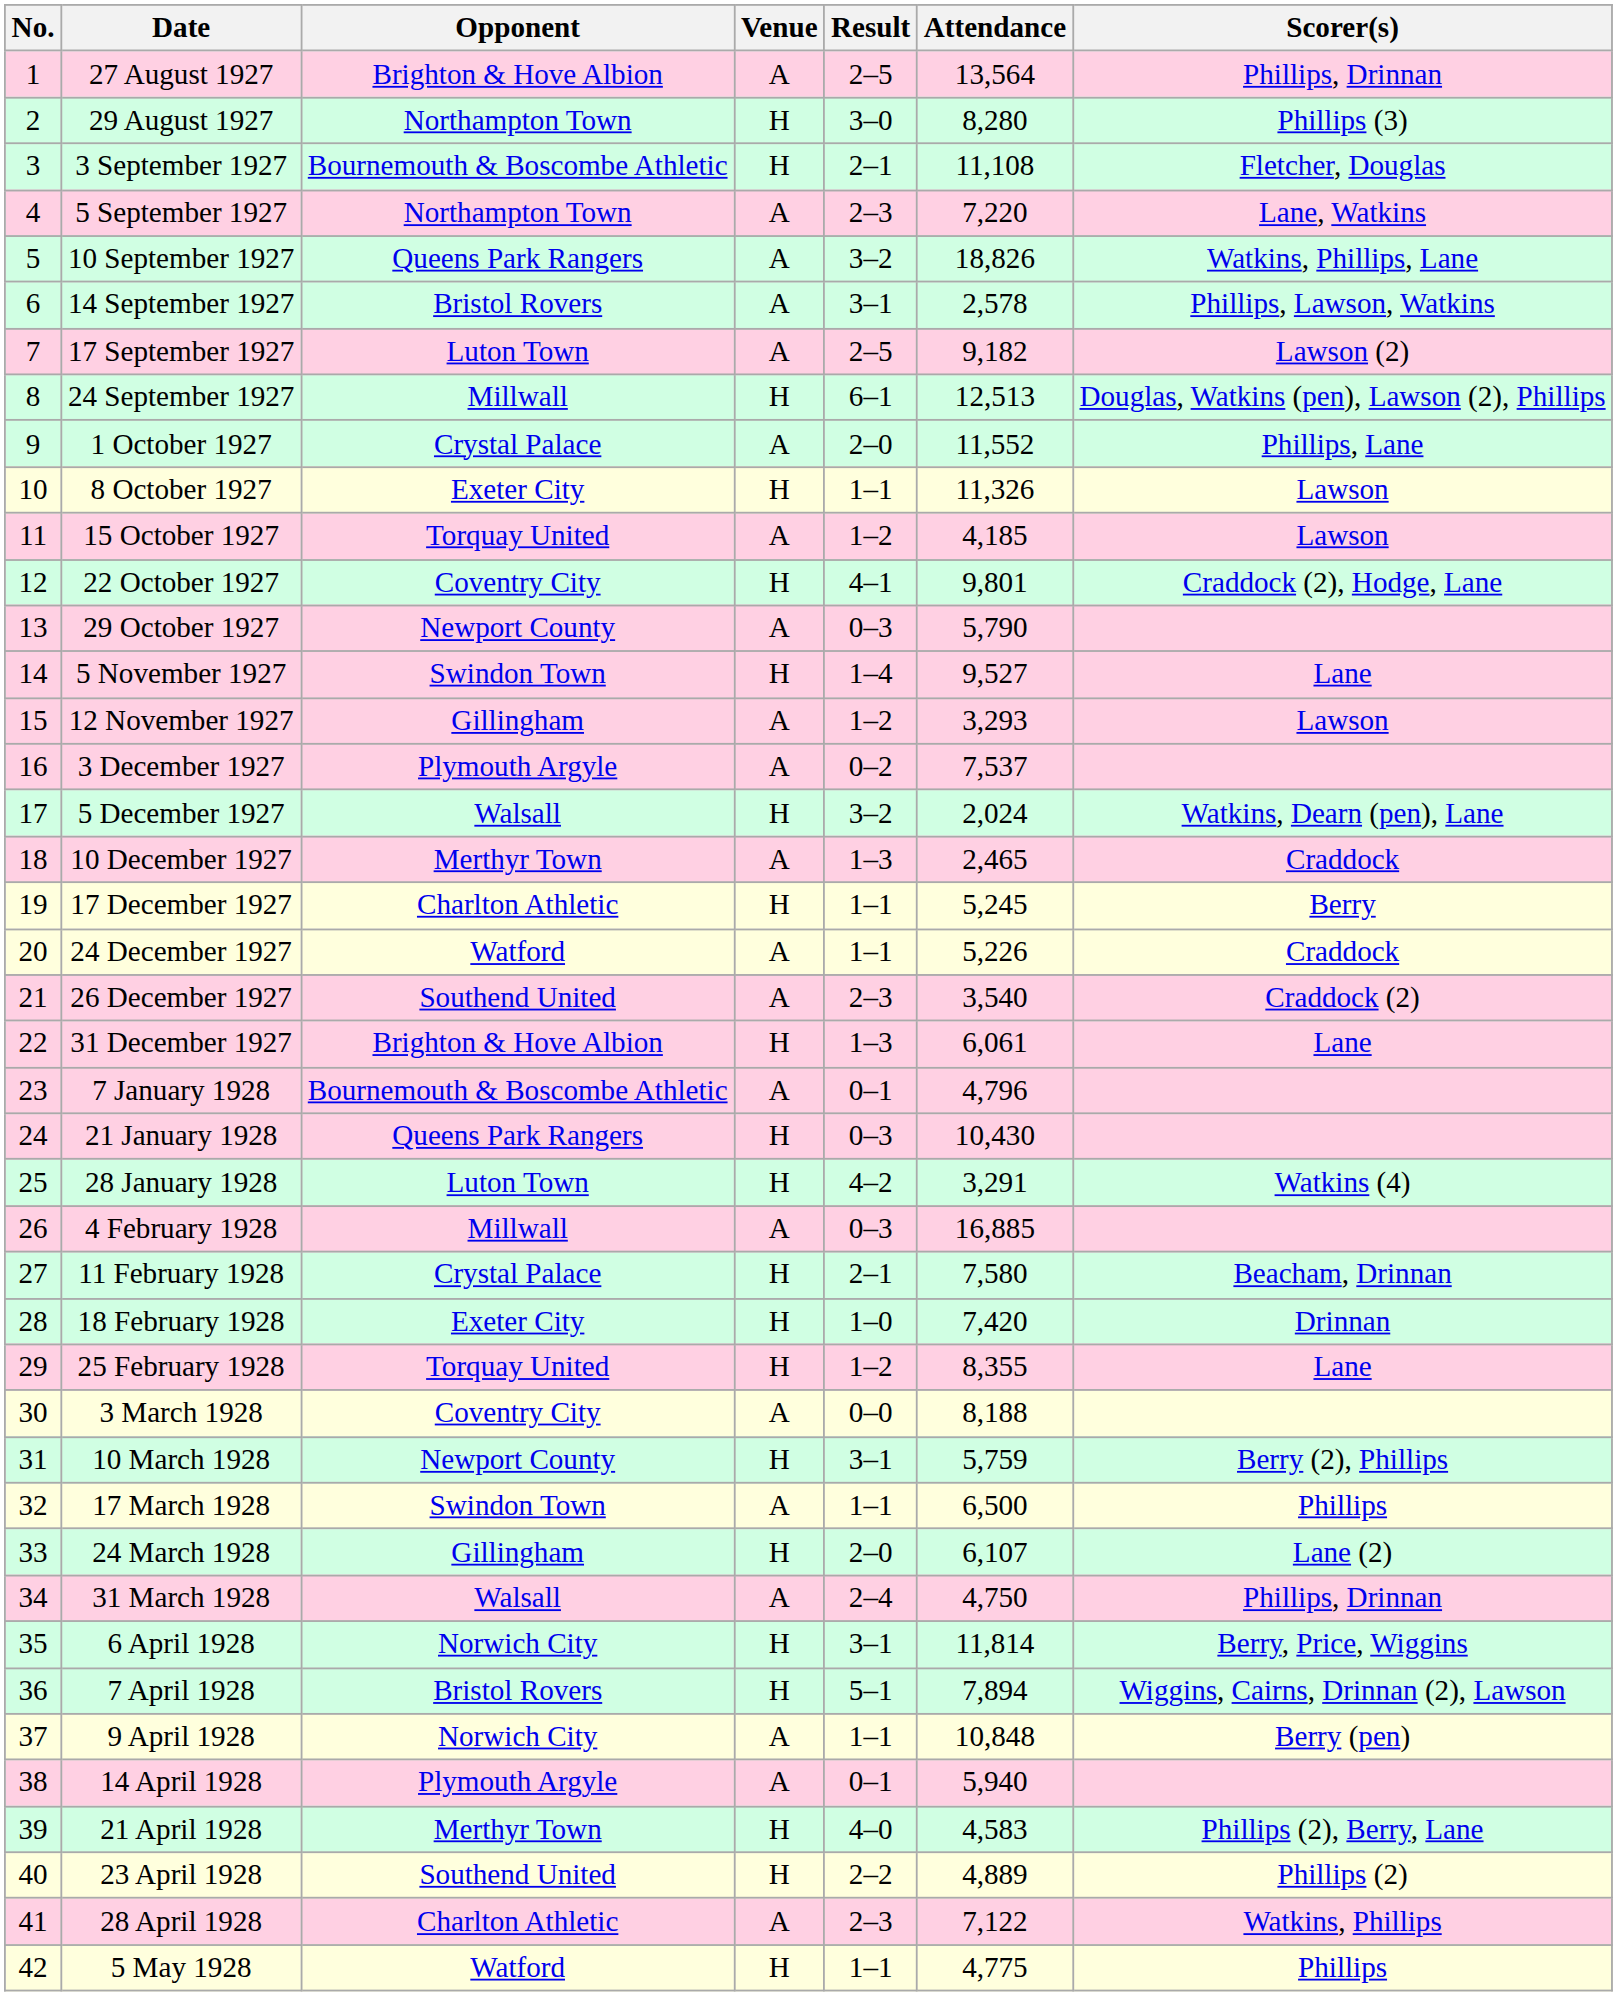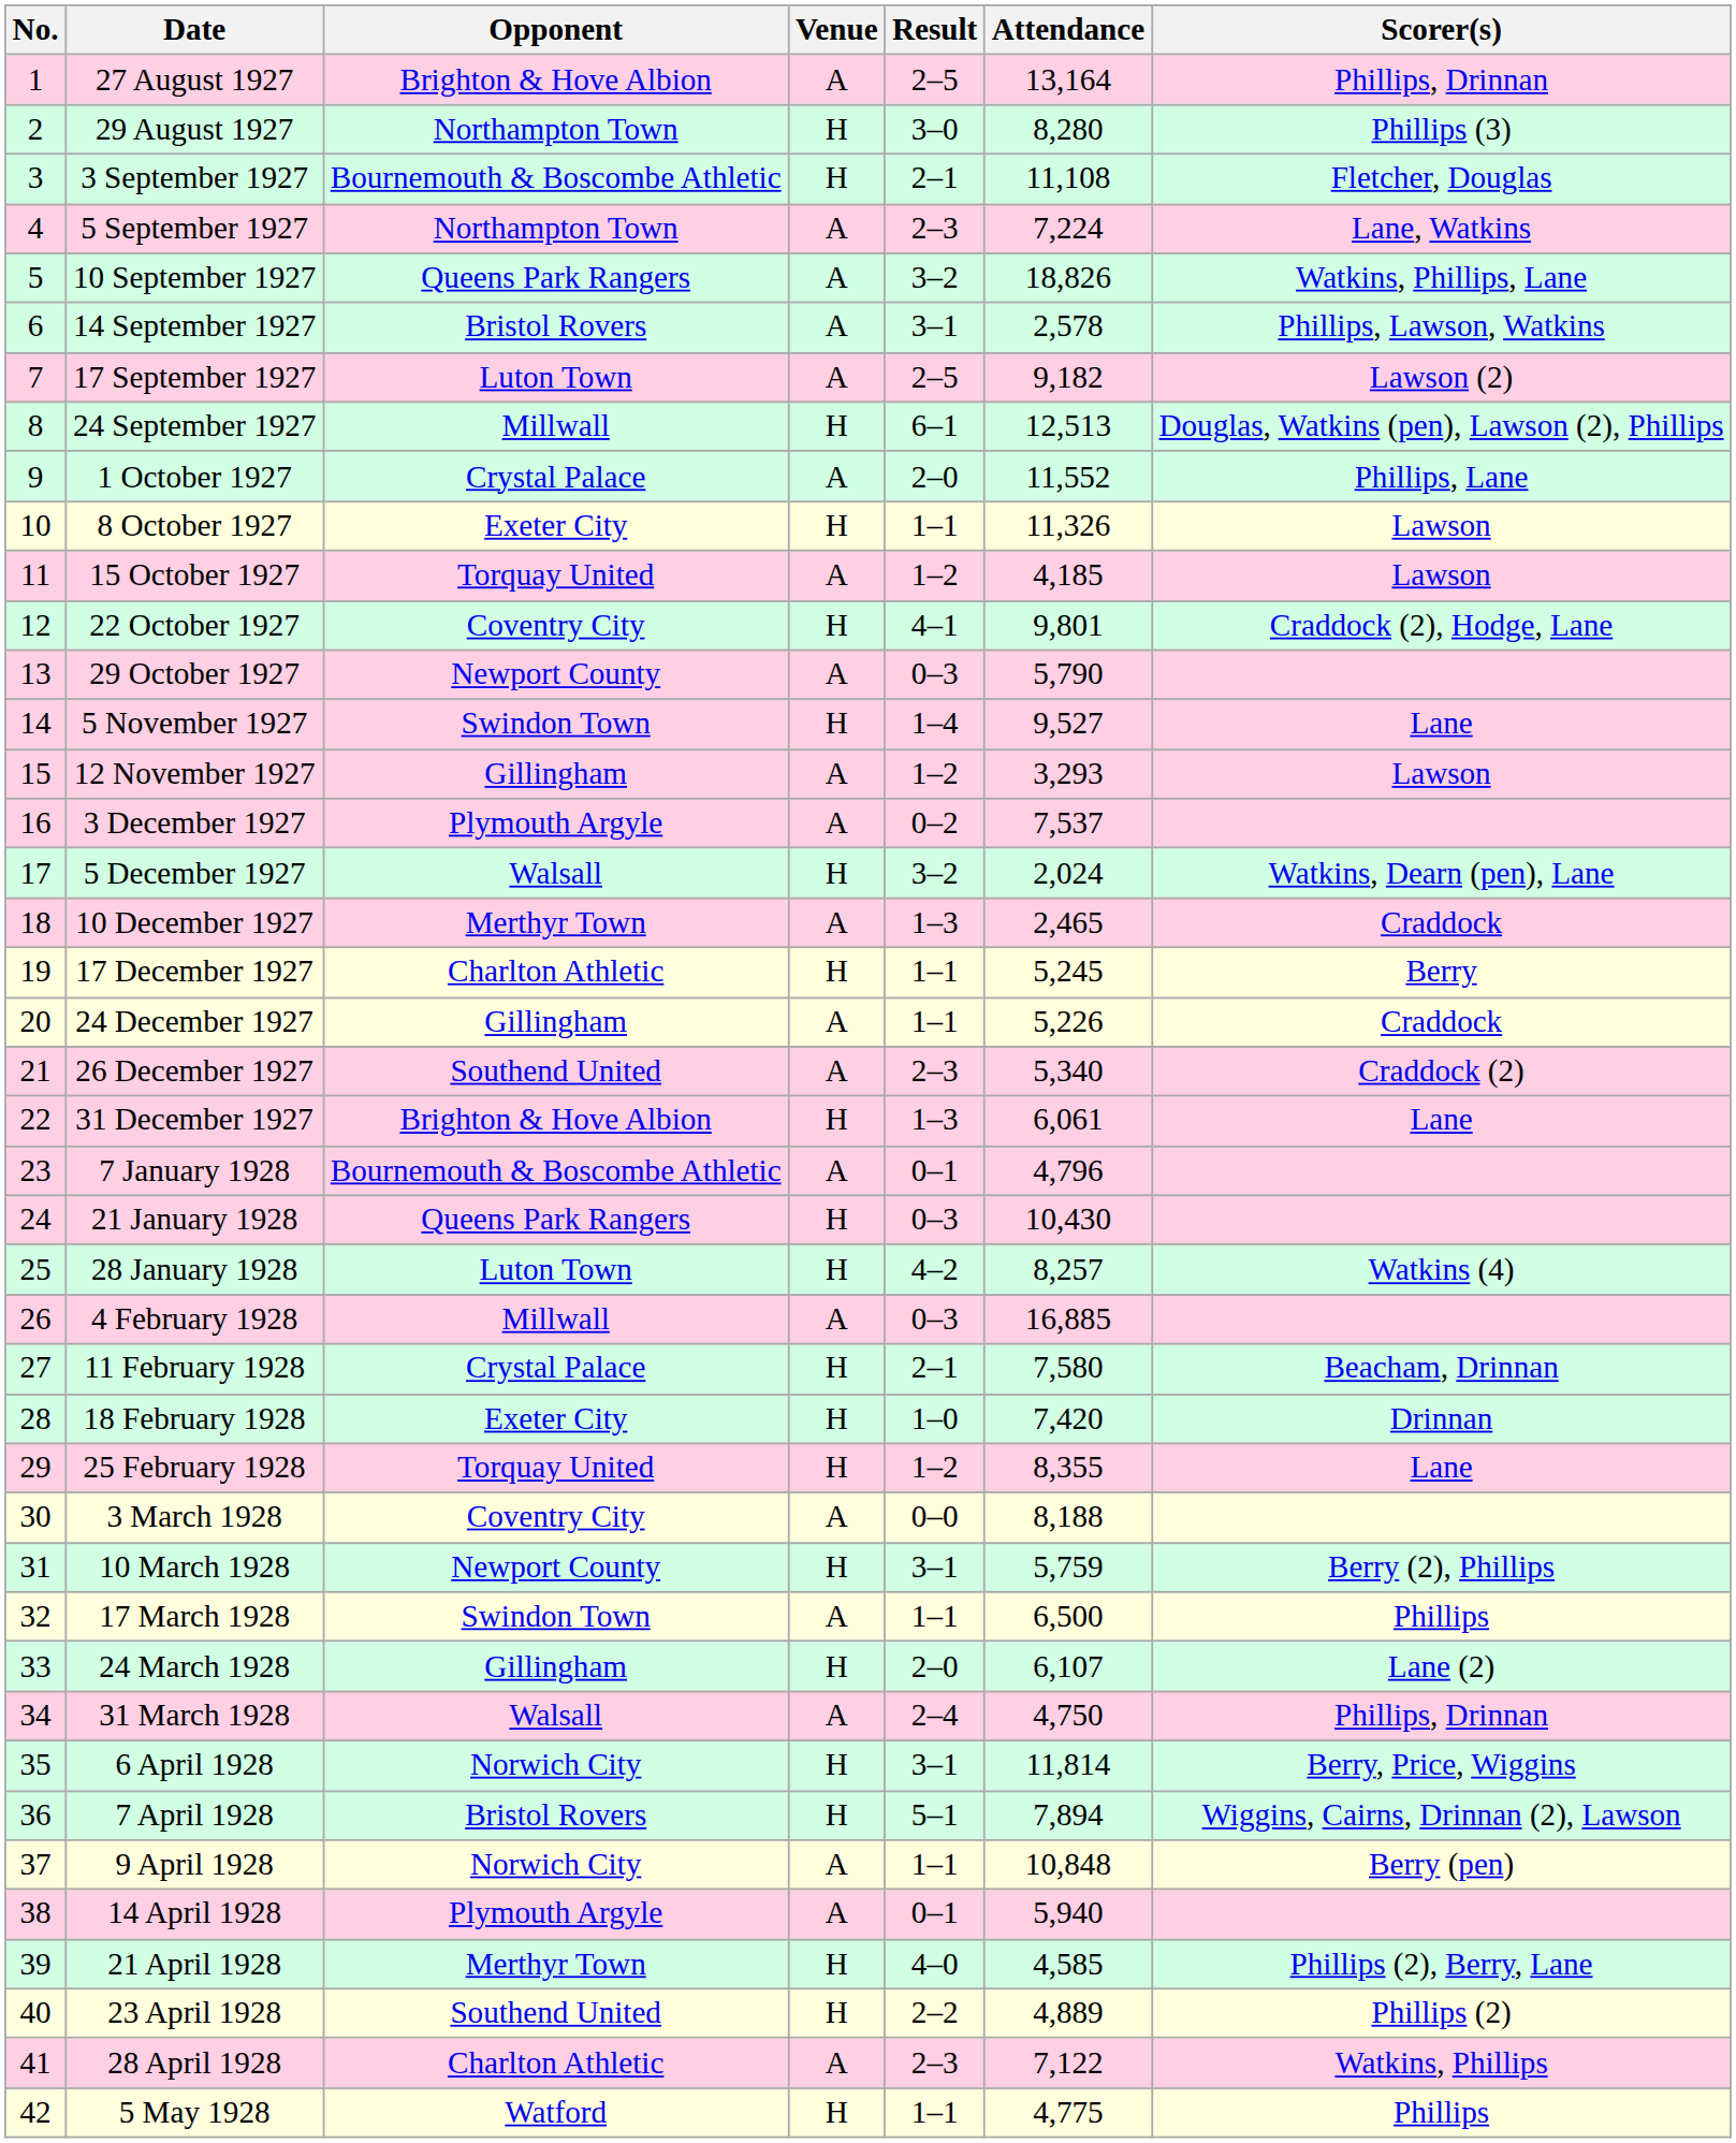27 August 1927 | Attendance: 13,564 -> 13,164
5 September 1927 | Attendance: 7,220 -> 7,224
24 December 1927 | Opponent: Watford -> Gillingham
26 December 1927 | Attendance: 3,540 -> 5,340
28 January 1928 | Attendance: 3,291 -> 8,257
21 April 1928 | Attendance: 4,583 -> 4,585
